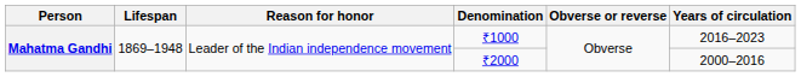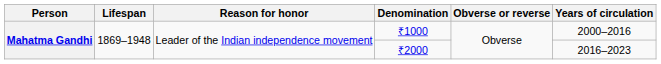₹1000 | Years of circulation: 2016–2023 -> 2000–2016
₹2000 | Years of circulation: 2000–2016 -> 2016–2023
